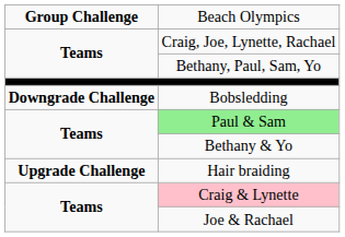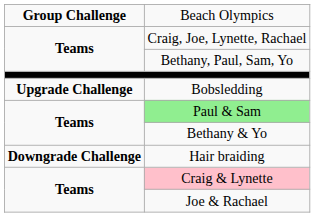Bobsledding | column 1: Downgrade Challenge -> Upgrade Challenge
Hair braiding | column 1: Upgrade Challenge -> Downgrade Challenge
